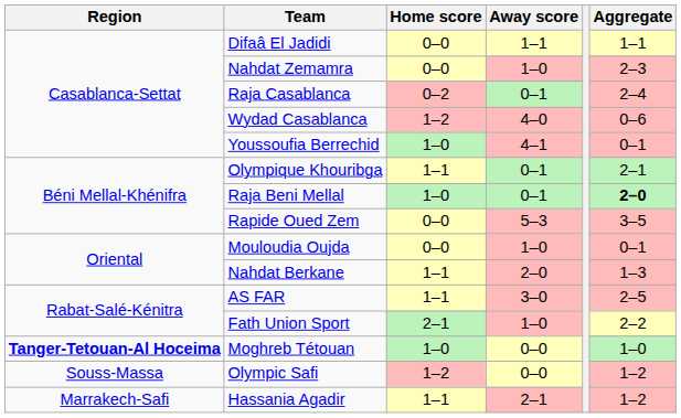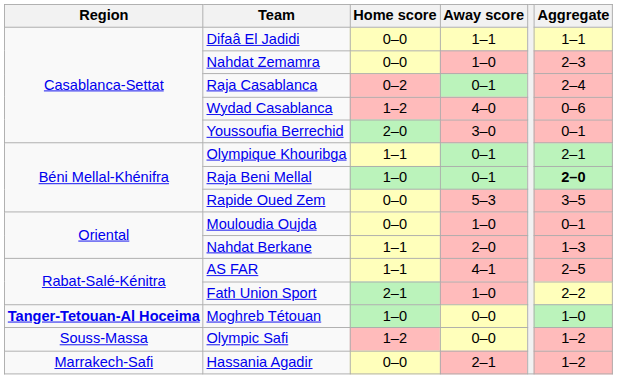Youssoufia Berrechid | Home score: 1–0 -> 2–0
Youssoufia Berrechid | Away score: 4–1 -> 3–0
AS FAR | Away score: 3–0 -> 4–1
Hassania Agadir | Home score: 1–1 -> 0–0
